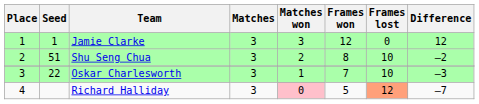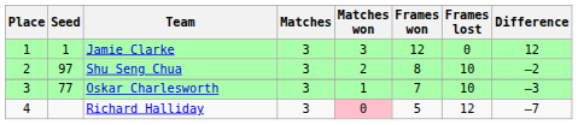Shu Seng Chua | Seed: 51 -> 97
Oskar Charlesworth | Seed: 22 -> 77
Richard Halliday | Frames lost: lightsalmon background -> no background
